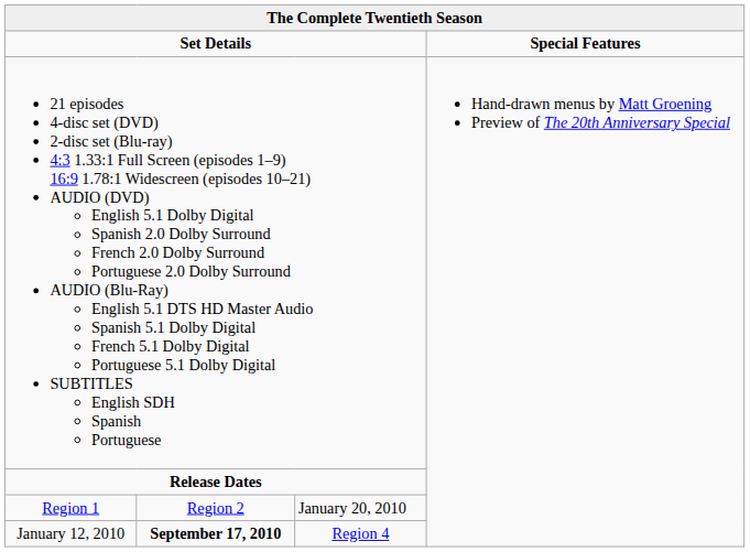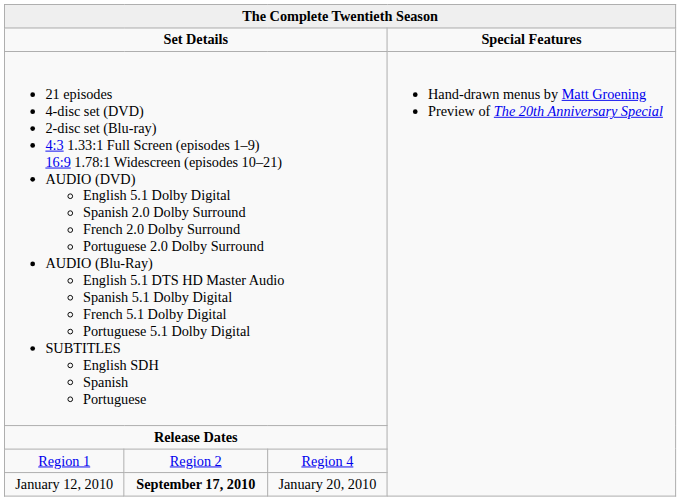Region 1 | column 3: January 20, 2010 -> Region 4
January 12, 2010 | column 3: Region 4 -> January 20, 2010
